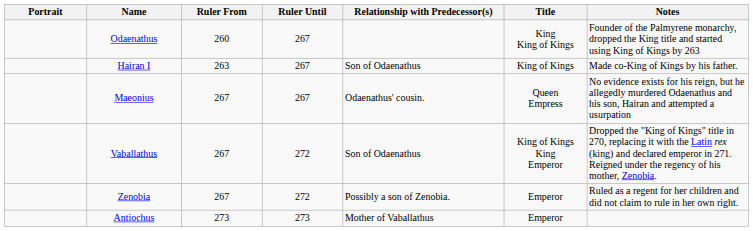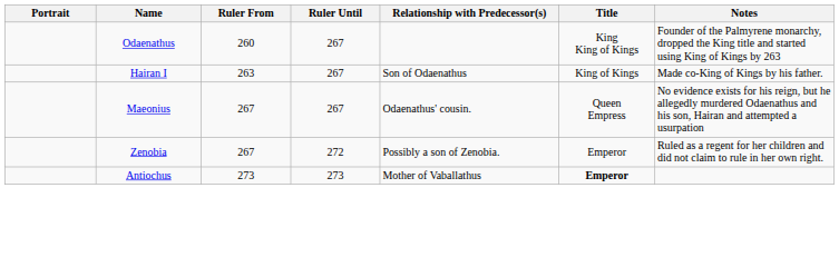- row: Vaballathus | 267 | 272 | Son of Odaenathus | King of Kings King Emperor | Dropped the "King of Kings" title in 270, replacing it with the Latin rex (king) and declared emperor in 271. Reigned under the regency of his mother, Zenobia.
Antiochus | Title: normal -> bold
